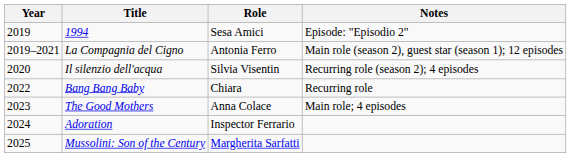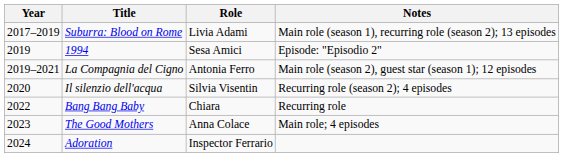+ row: 2017–2019 | Suburra: Blood on Rome | Livia Adami | Main role (season 1), recurring role (season 2); 13 episodes
- row: 2025 | Mussolini: Son of the Century | Margherita Sarfatti
